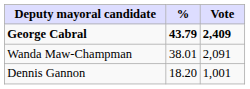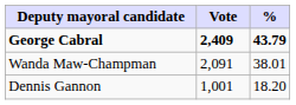columns swapped: Vote <-> %
